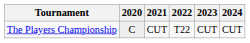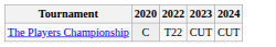- column: 2021 | CUT
